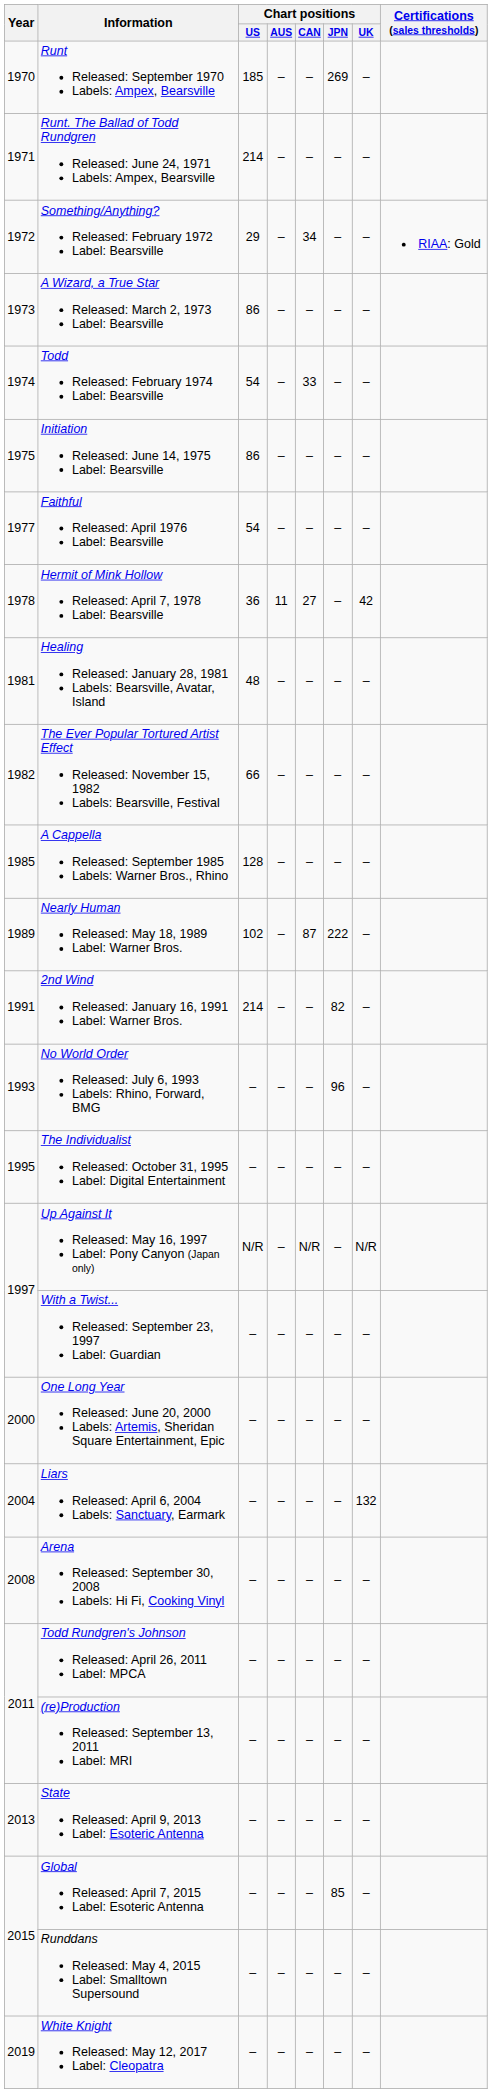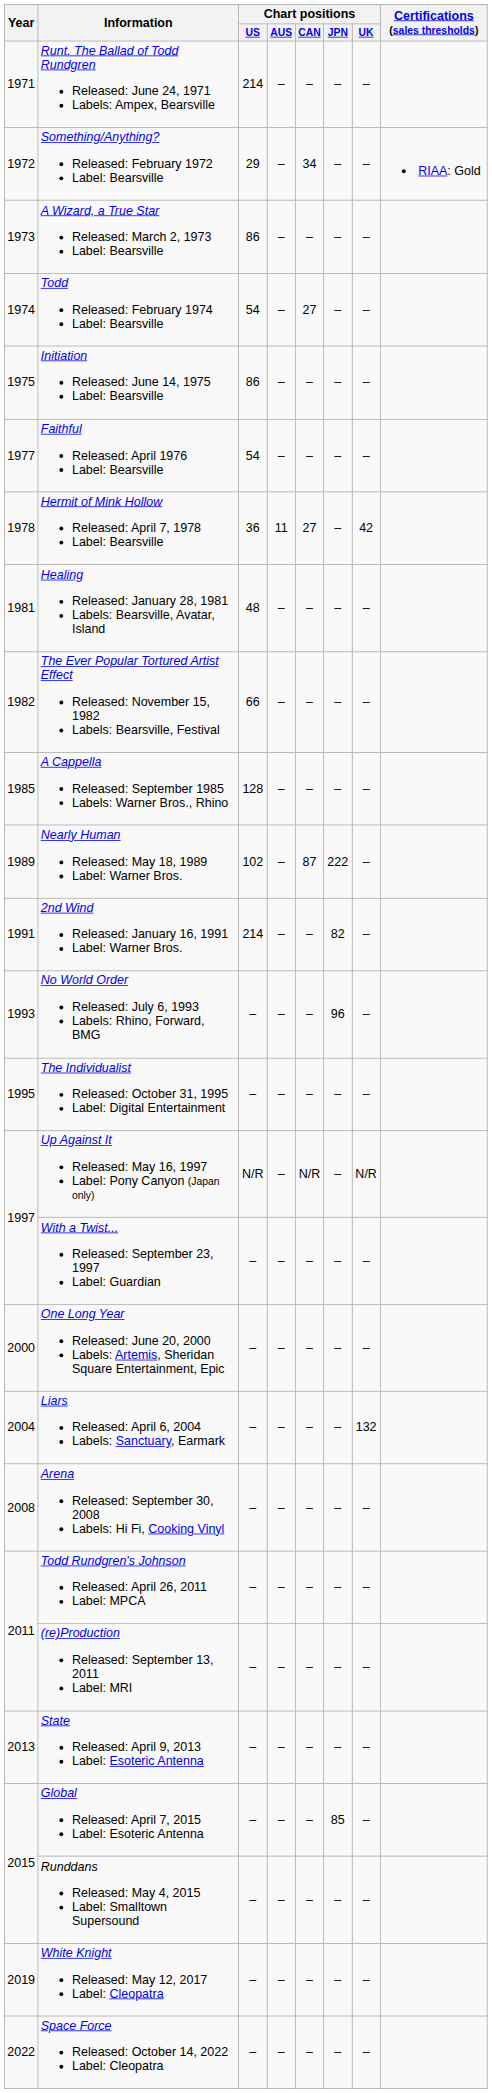- row: 1970 | Runt Released: September 1970 Labels: Ampex, Bearsville | 185 | – | – | 269 | –
Todd Released: February 1974 Label: Bearsville | Chart positions / CAN: 33 -> 27
+ row: 2022 | Space Force Released: October 14, 2022 Label: Cleopatra | – | – | – | – | –
